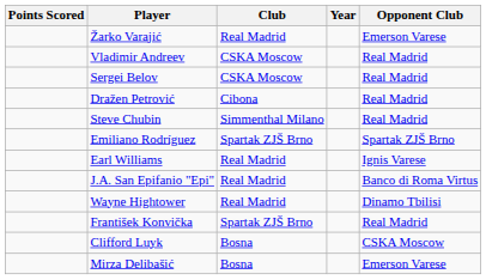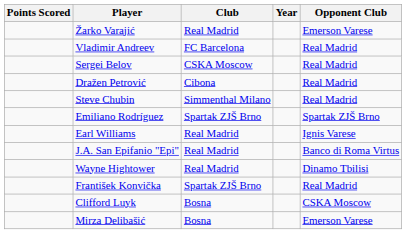Vladimir Andreev | Club: CSKA Moscow -> FC Barcelona
